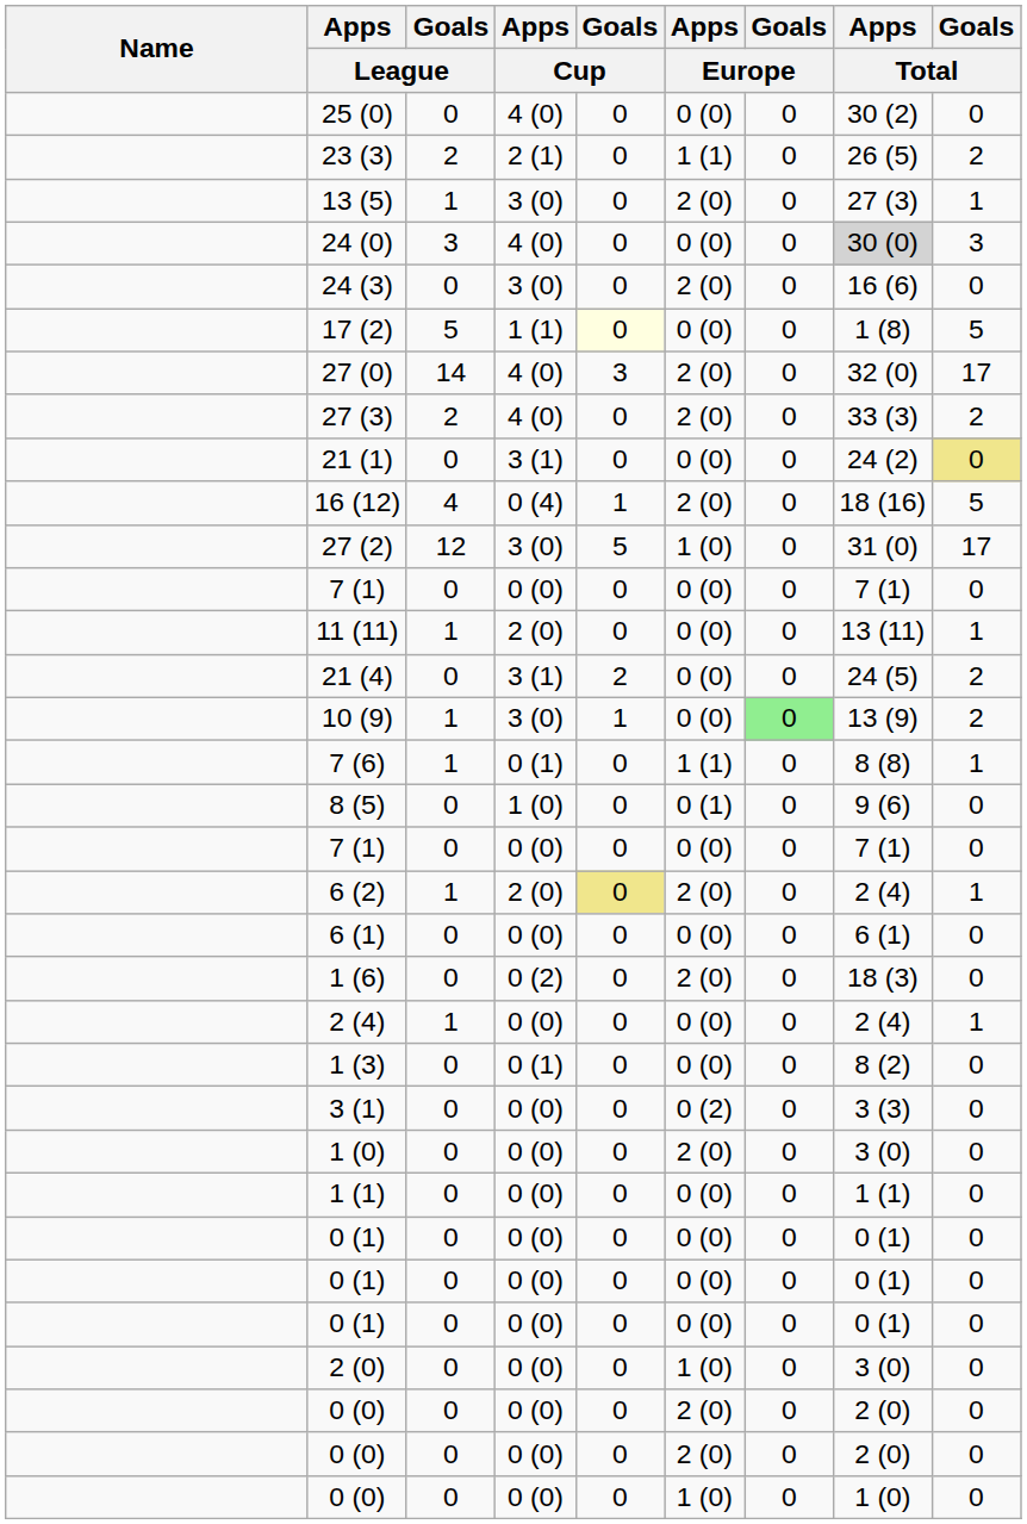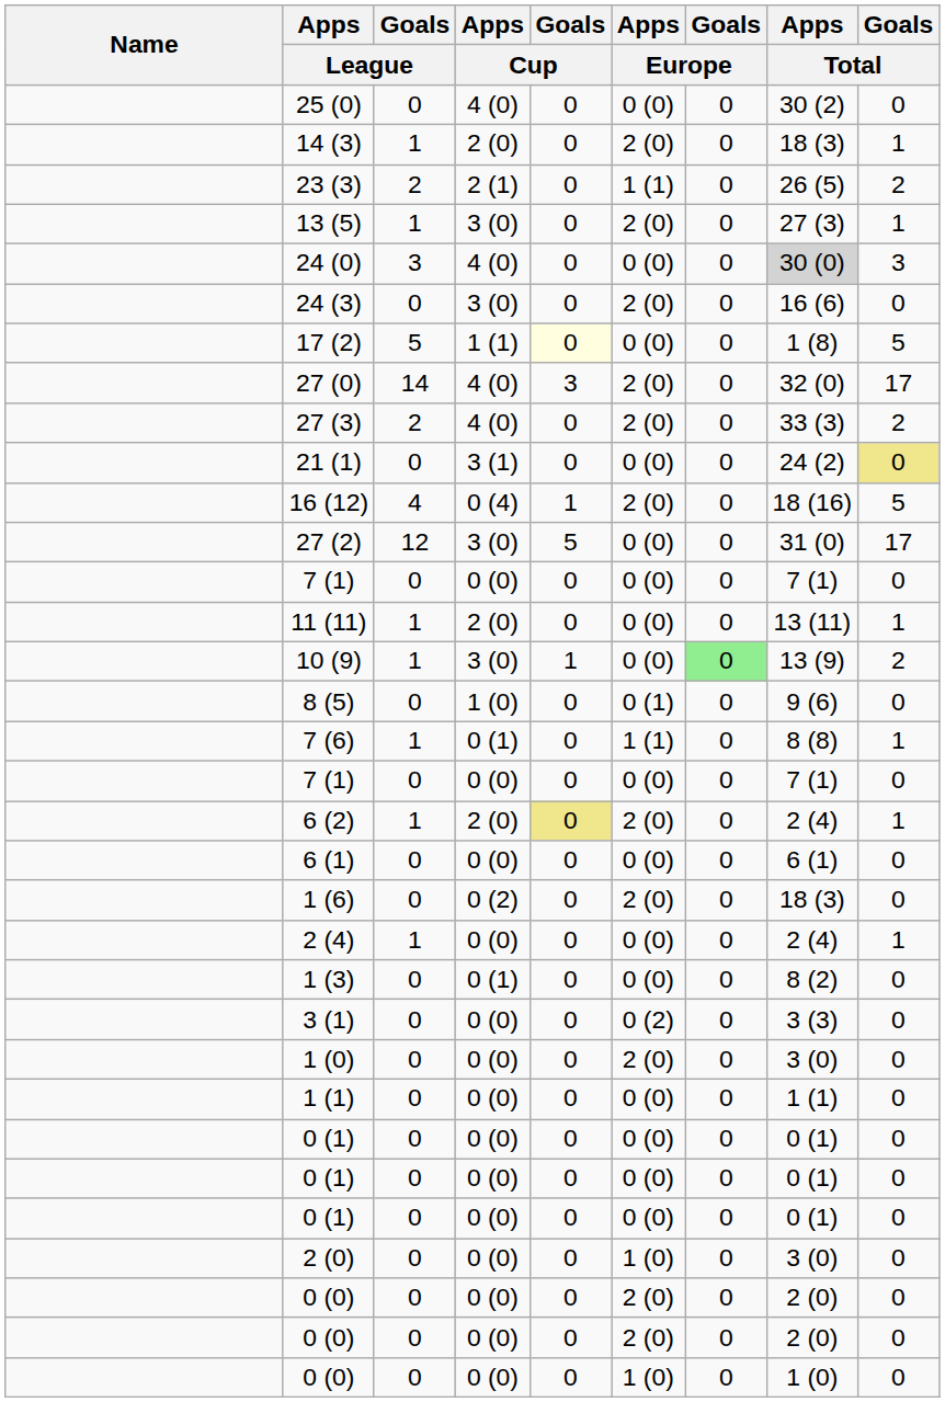+ row: 14 (3) | 1 | 2 (0) | 0 | 2 (0) | 0 | 18 (3) | 1
27 (2) | Apps / Europe: 1 (0) -> 0 (0)
- row: 21 (4) | 0 | 3 (1) | 2 | 0 (0) | 0 | 24 (5) | 2
rows swapped: 7 (6) <-> 8 (5)
